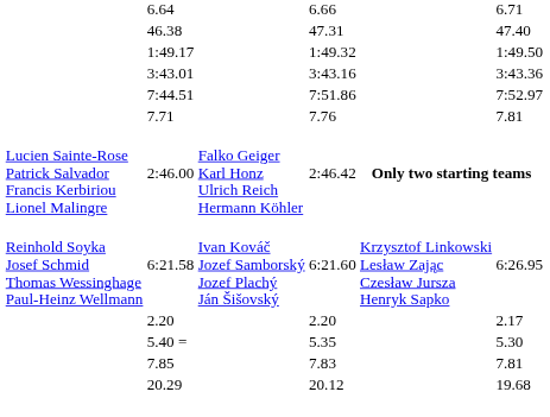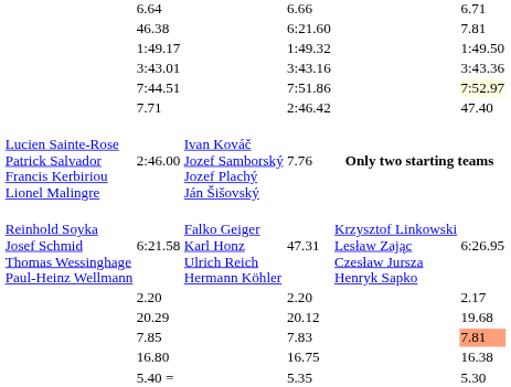46.38 | column 5: 47.31 -> 6:21.60
46.38 | column 7: 47.40 -> 7.81
7:44.51 | column 7: no background -> lightyellow background
7.71 | column 5: 7.76 -> 2:46.42
7.71 | column 7: 7.81 -> 47.40
2:46.00 | column 4: Falko Geiger Karl Honz Ulrich Reich Hermann Köhler -> Ivan Kováč Jozef Samborský Jozef Plachý Ján Šišovský
2:46.00 | column 5: 2:46.42 -> 7.76
6:21.58 | column 4: Ivan Kováč Jozef Samborský Jozef Plachý Ján Šišovský -> Falko Geiger Karl Honz Ulrich Reich Hermann Köhler
6:21.58 | column 5: 6:21.60 -> 47.31
rows swapped: 5.40 = <-> 20.29
7.85 | column 7: no background -> lightsalmon background
+ row: 16.80 | 16.75 | 16.38
